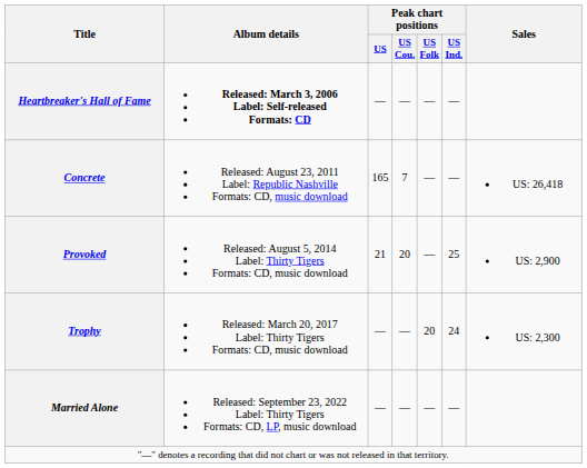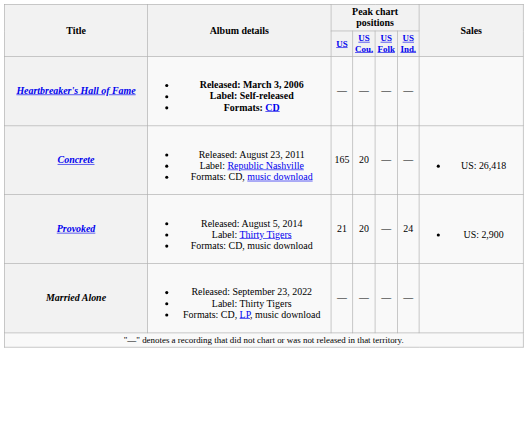Concrete | Peak chart positions / US Cou.: 7 -> 20
Provoked | Peak chart positions / US Ind.: 25 -> 24
- row: Trophy | Released: March 20, 2017 Label: Thirty Tigers Formats: CD, music download | — | — | 20 | 24 | US: 2,300
